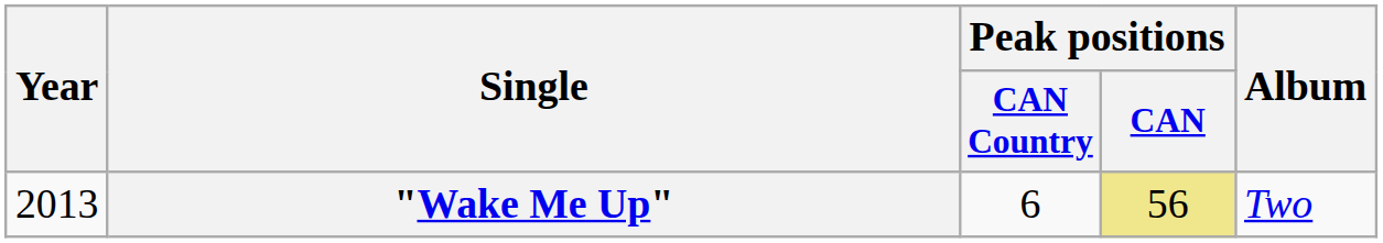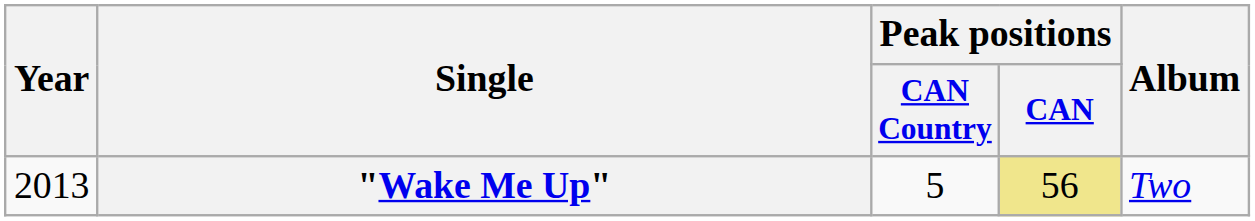"Wake Me Up" | Peak positions / CAN Country: 6 -> 5
